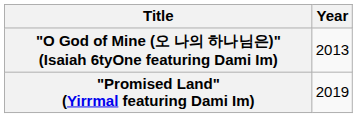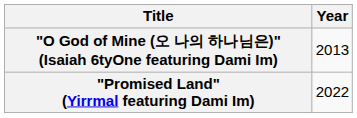"Promised Land" (Yirrmal featuring Dami Im) | Year: 2019 -> 2022
